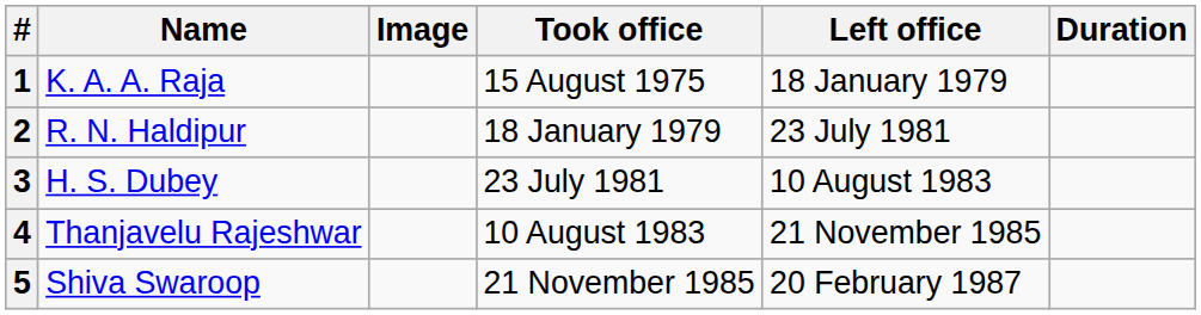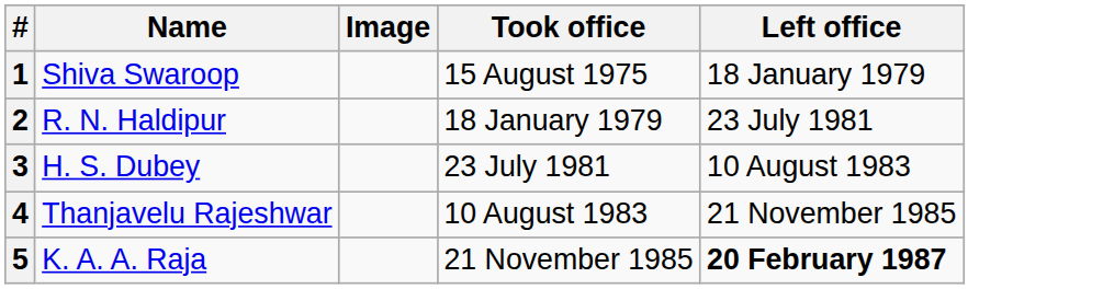- column: Duration
1 | Name: K. A. A. Raja -> Shiva Swaroop
5 | Name: Shiva Swaroop -> K. A. A. Raja
5 | Left office: normal -> bold
